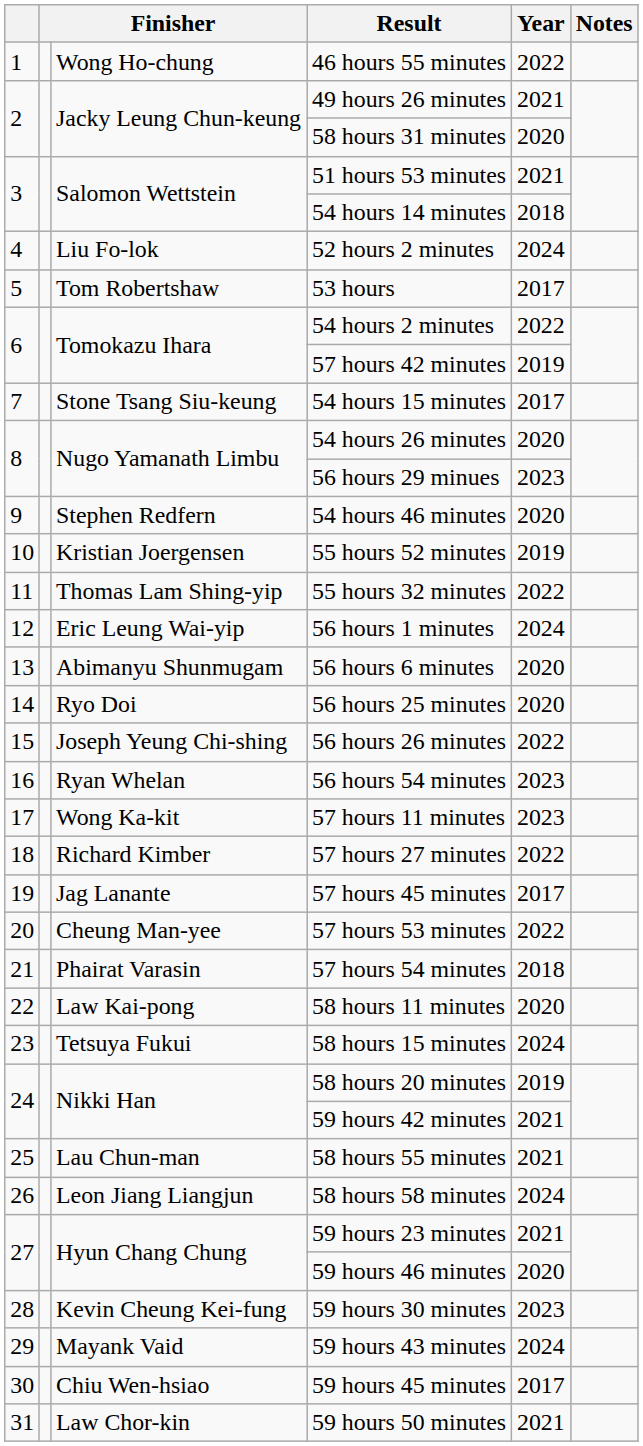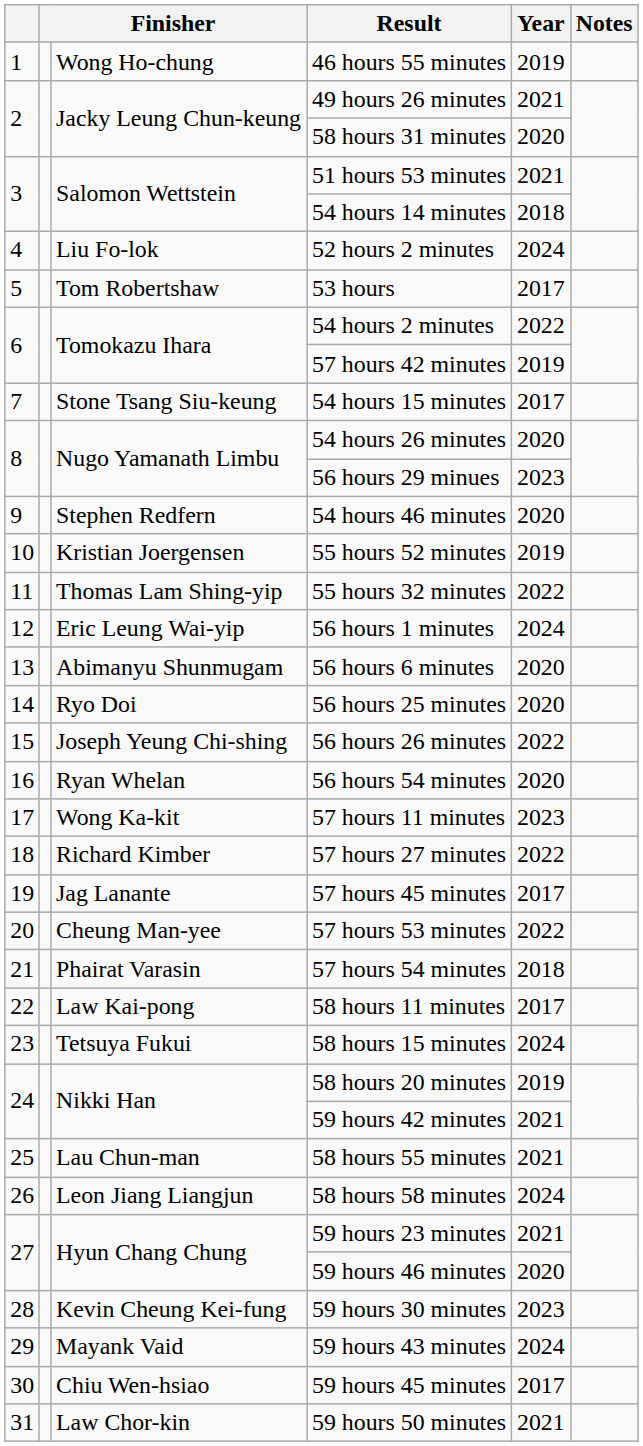46 hours 55 minutes | Year: 2022 -> 2019
56 hours 54 minutes | Year: 2023 -> 2020
58 hours 11 minutes | Year: 2020 -> 2017
